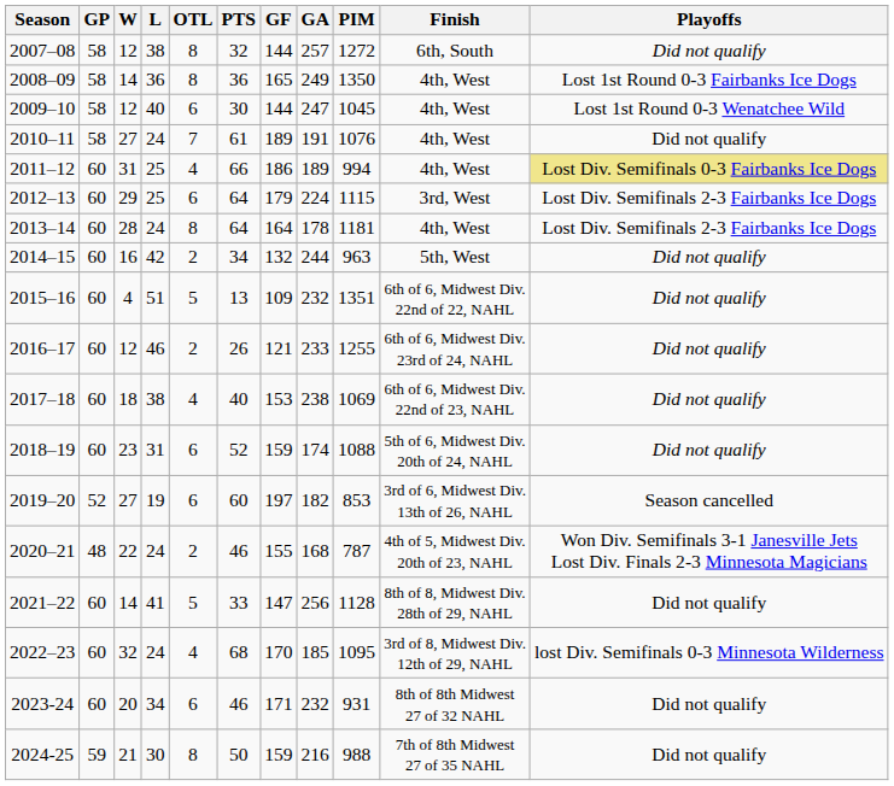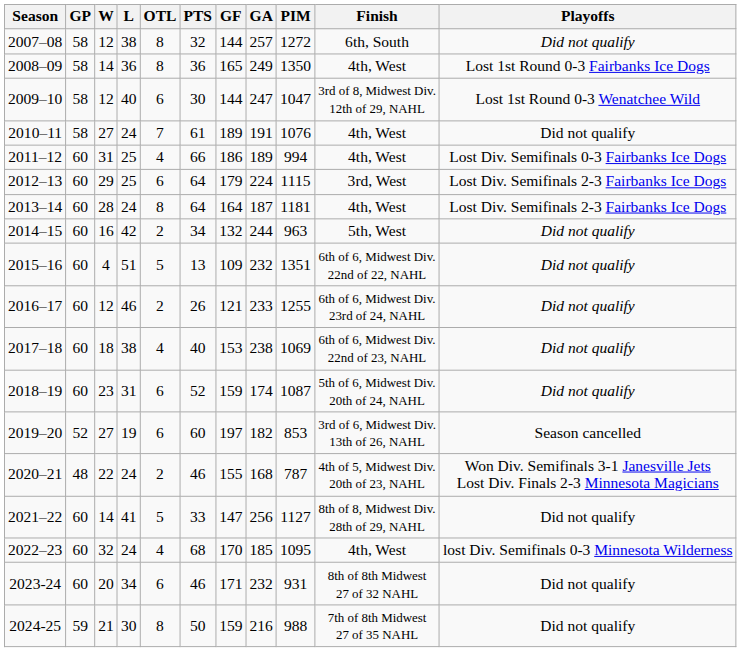2009–10 | PIM: 1045 -> 1047
2009–10 | Finish: 4th, West -> 3rd of 8, Midwest Div. 12th of 29, NAHL
2011–12 | Playoffs: khaki background -> no background
2013–14 | GA: 178 -> 187
2018–19 | PIM: 1088 -> 1087
2021–22 | PIM: 1128 -> 1127
2022–23 | Finish: 3rd of 8, Midwest Div. 12th of 29, NAHL -> 4th, West
